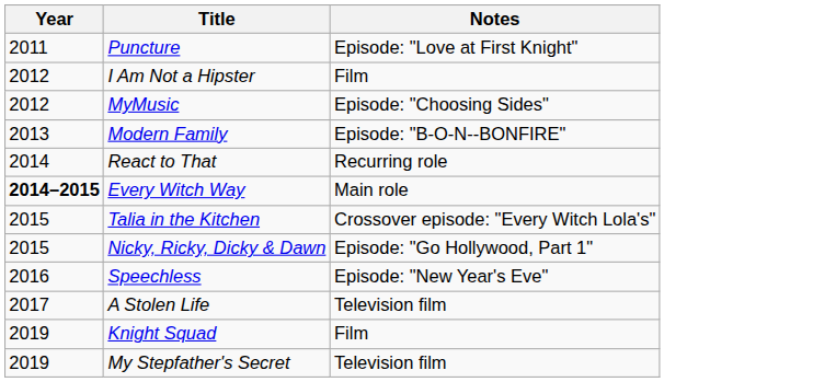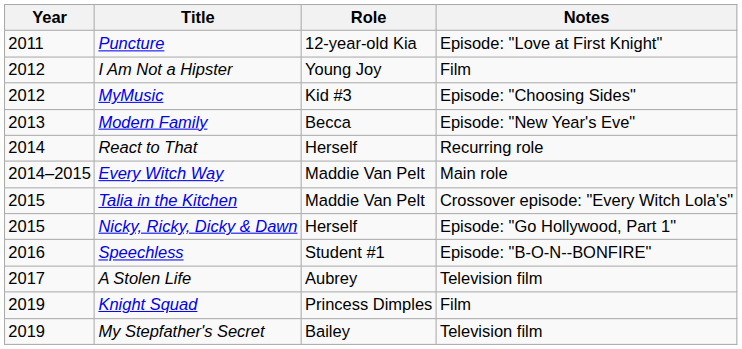+ column: Role | 12-year-old Kia | Young Joy | Kid #3 | Becca | Herself | Maddie Van Pelt | Maddie Van Pelt | Herself | Student #1 | Aubrey | Princess Dimples | Bailey
Modern Family | Notes: Episode: "B-O-N--BONFIRE" -> Episode: "New Year's Eve"
Every Witch Way | Year: bold -> normal
Speechless | Notes: Episode: "New Year's Eve" -> Episode: "B-O-N--BONFIRE"
